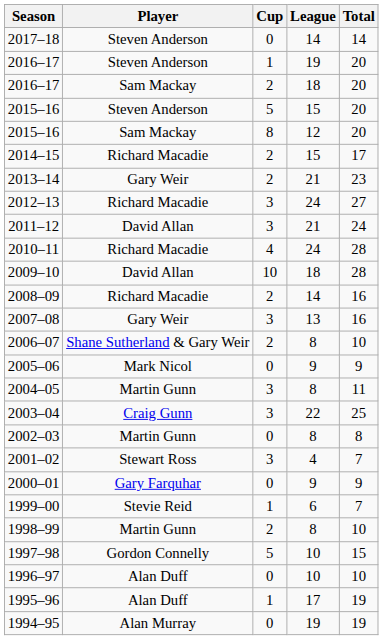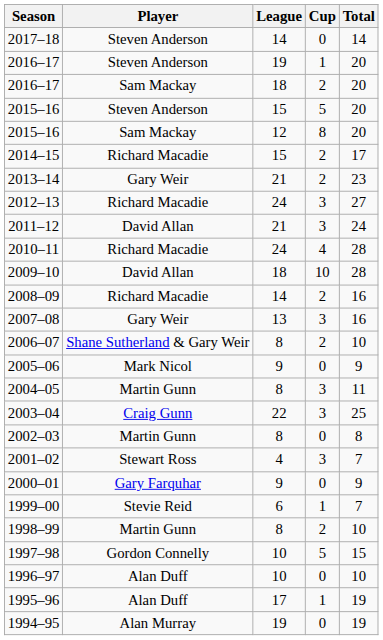columns swapped: League <-> Cup
